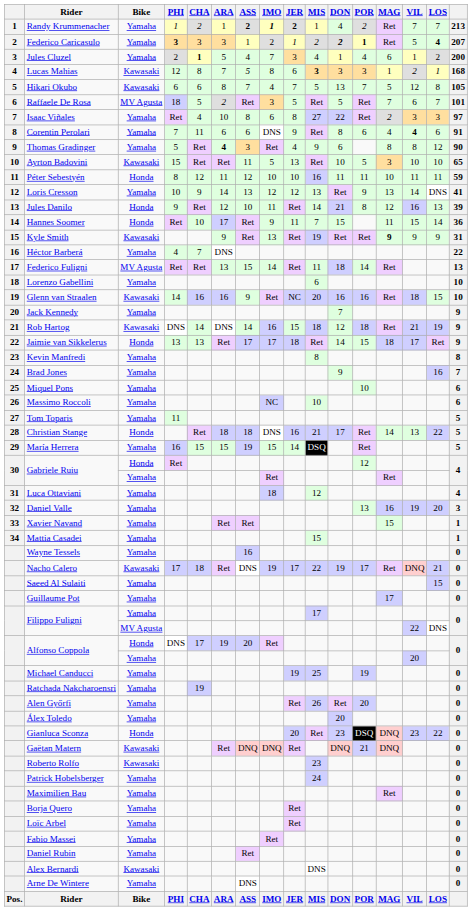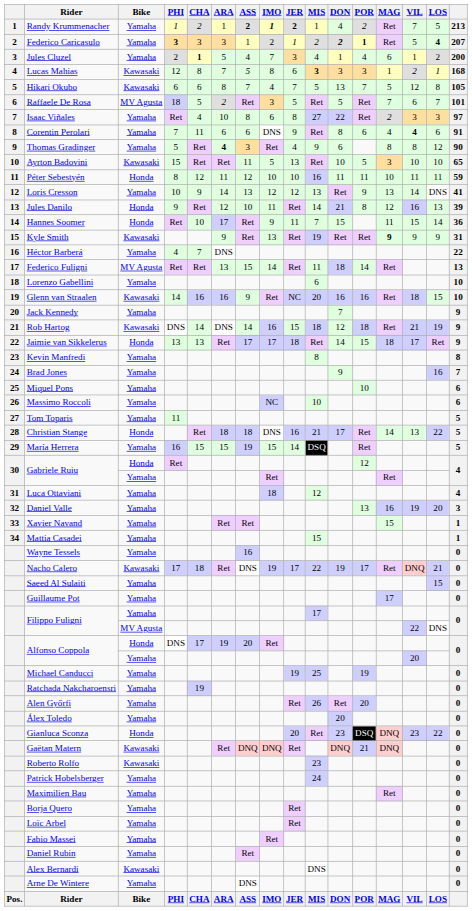Randy Krummenacher | LOS: 7 -> 5
